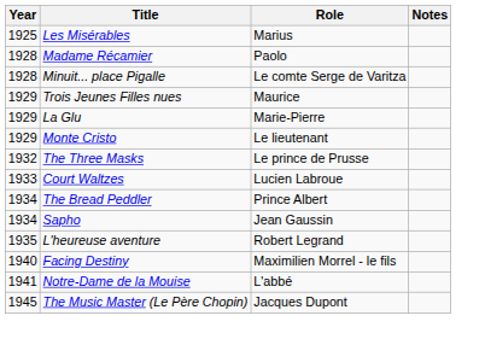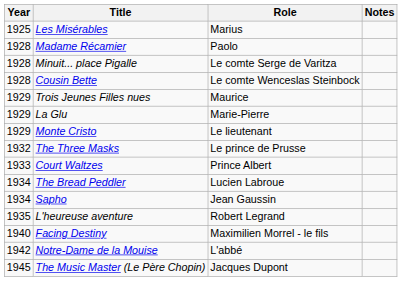+ row: 1928 | Cousin Bette | Le comte Wenceslas Steinbock
Court Waltzes | Role: Lucien Labroue -> Prince Albert
The Bread Peddler | Role: Prince Albert -> Lucien Labroue
Notre-Dame de la Mouise | Year: 1941 -> 1942
